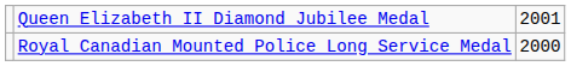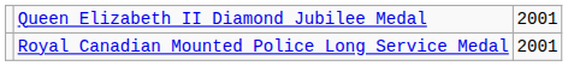Royal Canadian Mounted Police Long Service Medal | column 3: 2000 -> 2001
